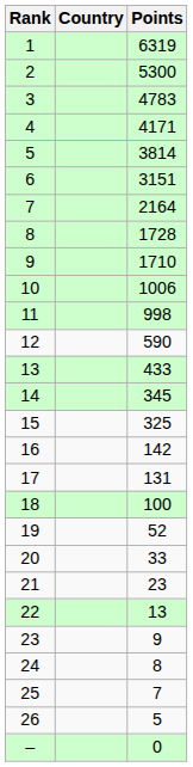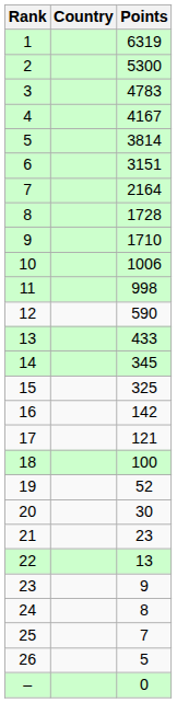4 | Points: 4171 -> 4167
17 | Points: 131 -> 121
20 | Points: 33 -> 30
